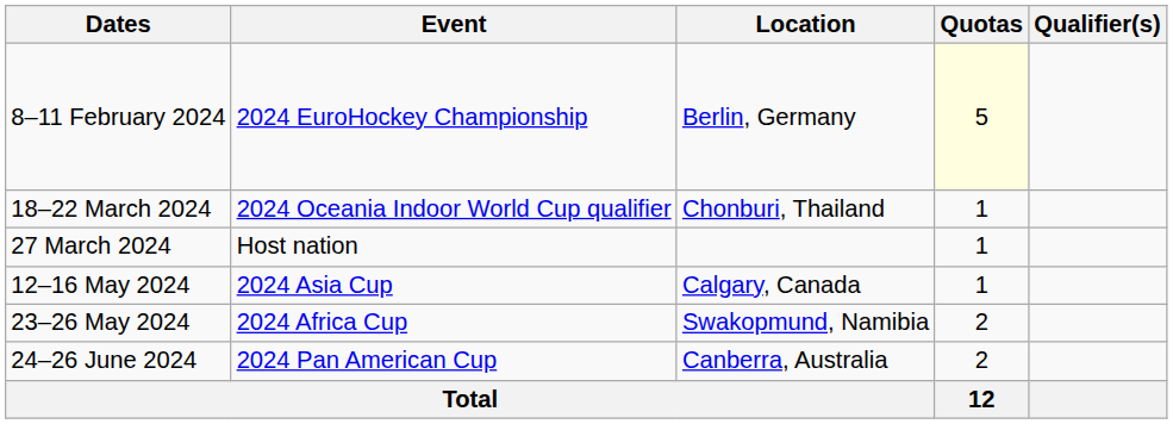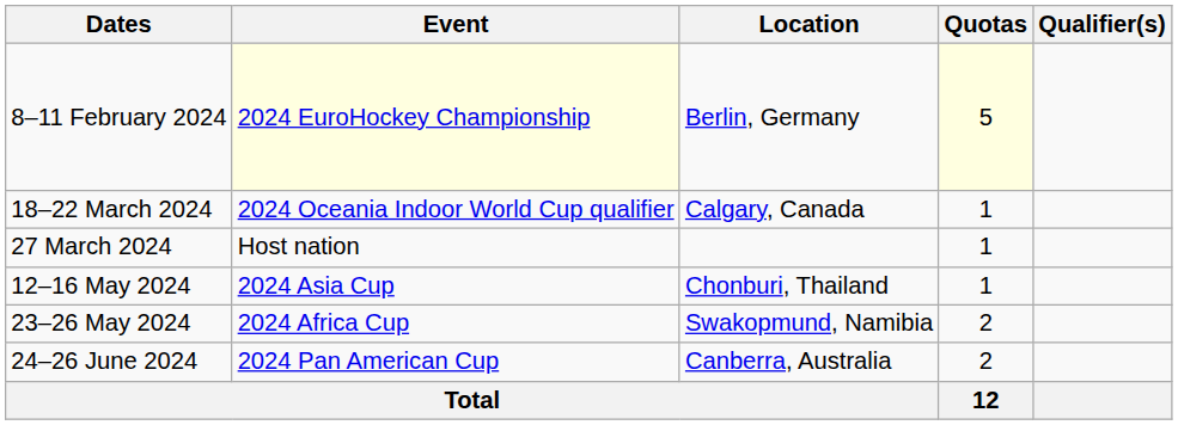8–11 February 2024 | Event: no background -> lightyellow background
18–22 March 2024 | Location: Chonburi, Thailand -> Calgary, Canada
12–16 May 2024 | Location: Calgary, Canada -> Chonburi, Thailand
